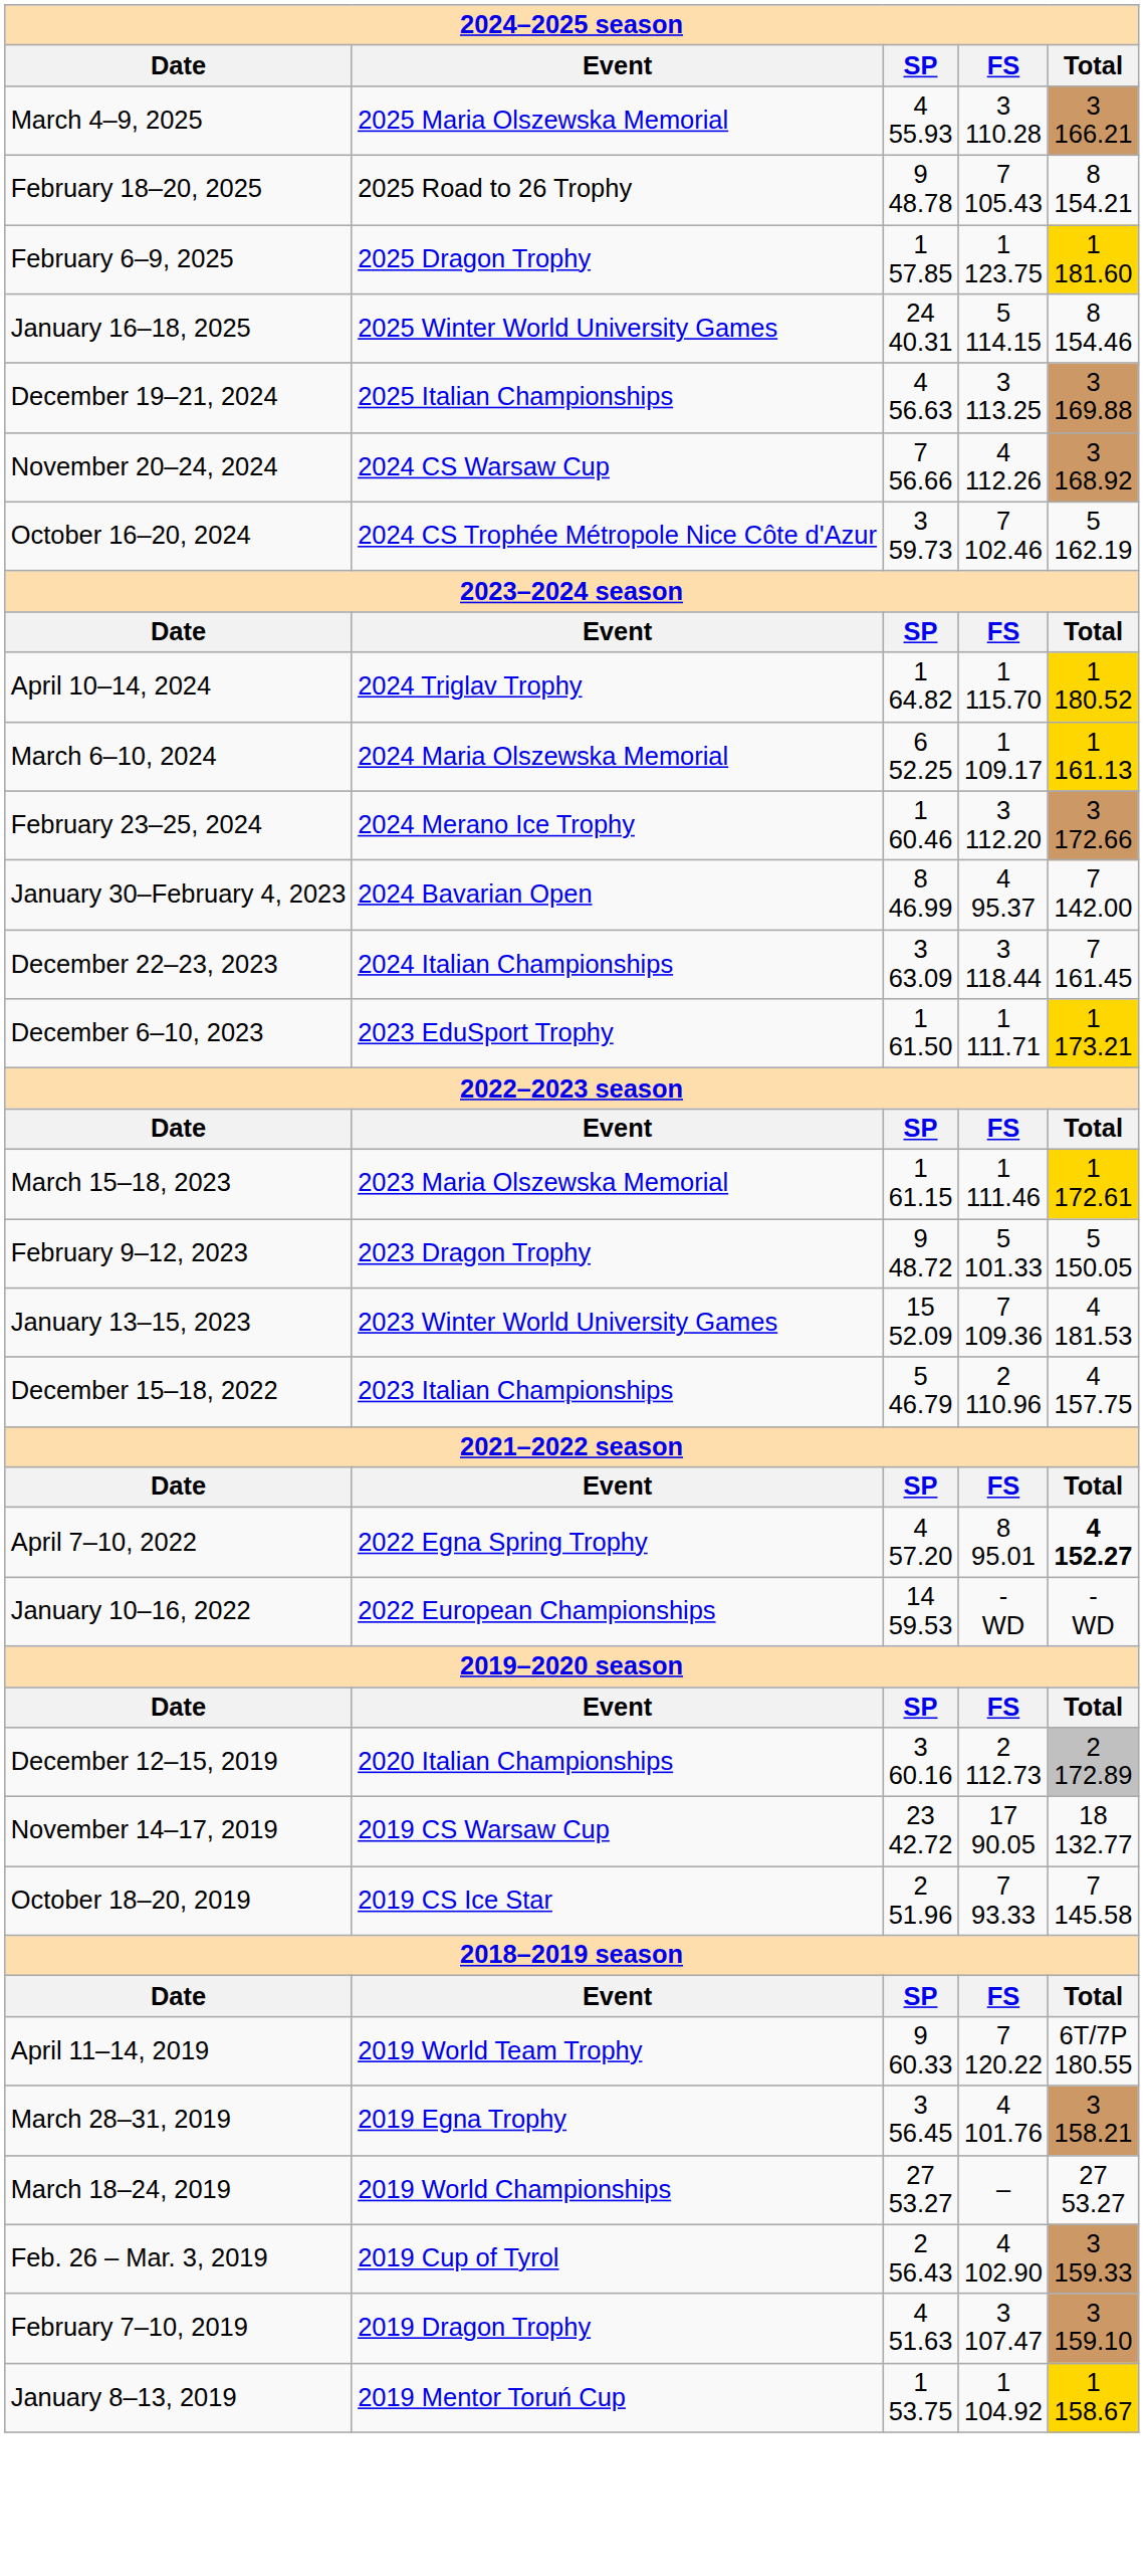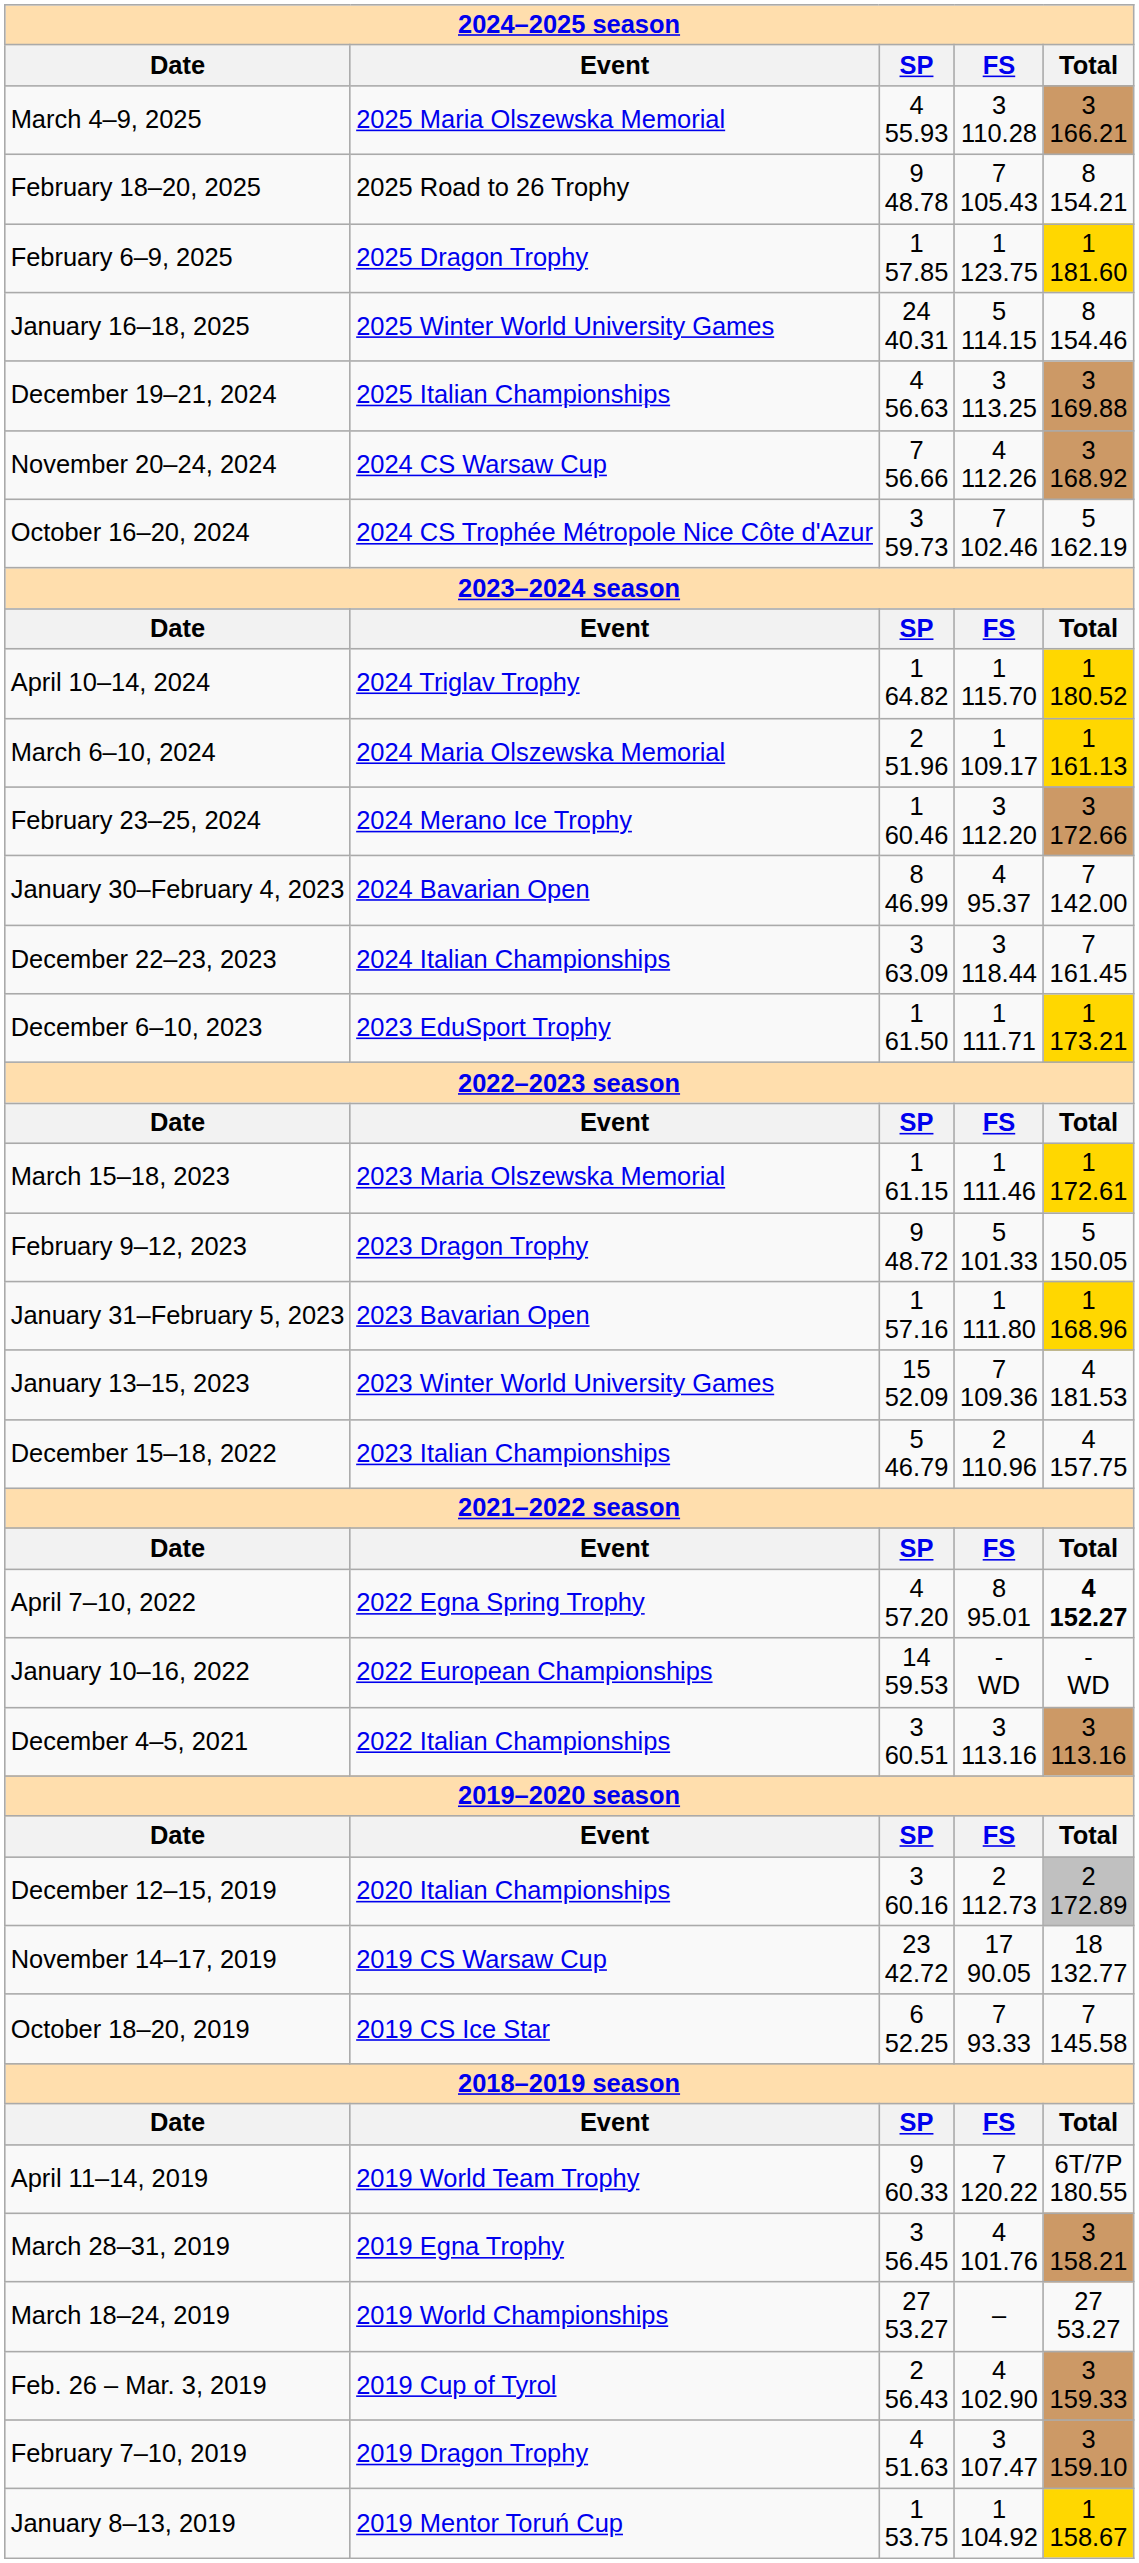March 6–10, 2024 | column 3: 6 52.25 -> 2 51.96
+ row: January 31–February 5, 2023 | 2023 Bavarian Open | 1 57.16 | 1 111.80 | 1 168.96
+ row: December 4–5, 2021 | 2022 Italian Championships | 3 60.51 | 3 113.16 | 3 113.16
October 18–20, 2019 | column 3: 2 51.96 -> 6 52.25
